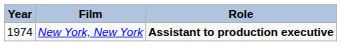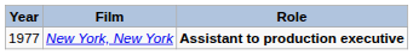New York, New York | Year: 1974 -> 1977
